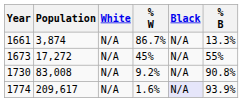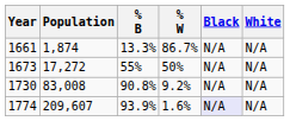columns swapped: White <-> % B
1661 | Population: 3,874 -> 1,874
1673 | % W: 45% -> 50%
1774 | Population: 209,617 -> 209,607
